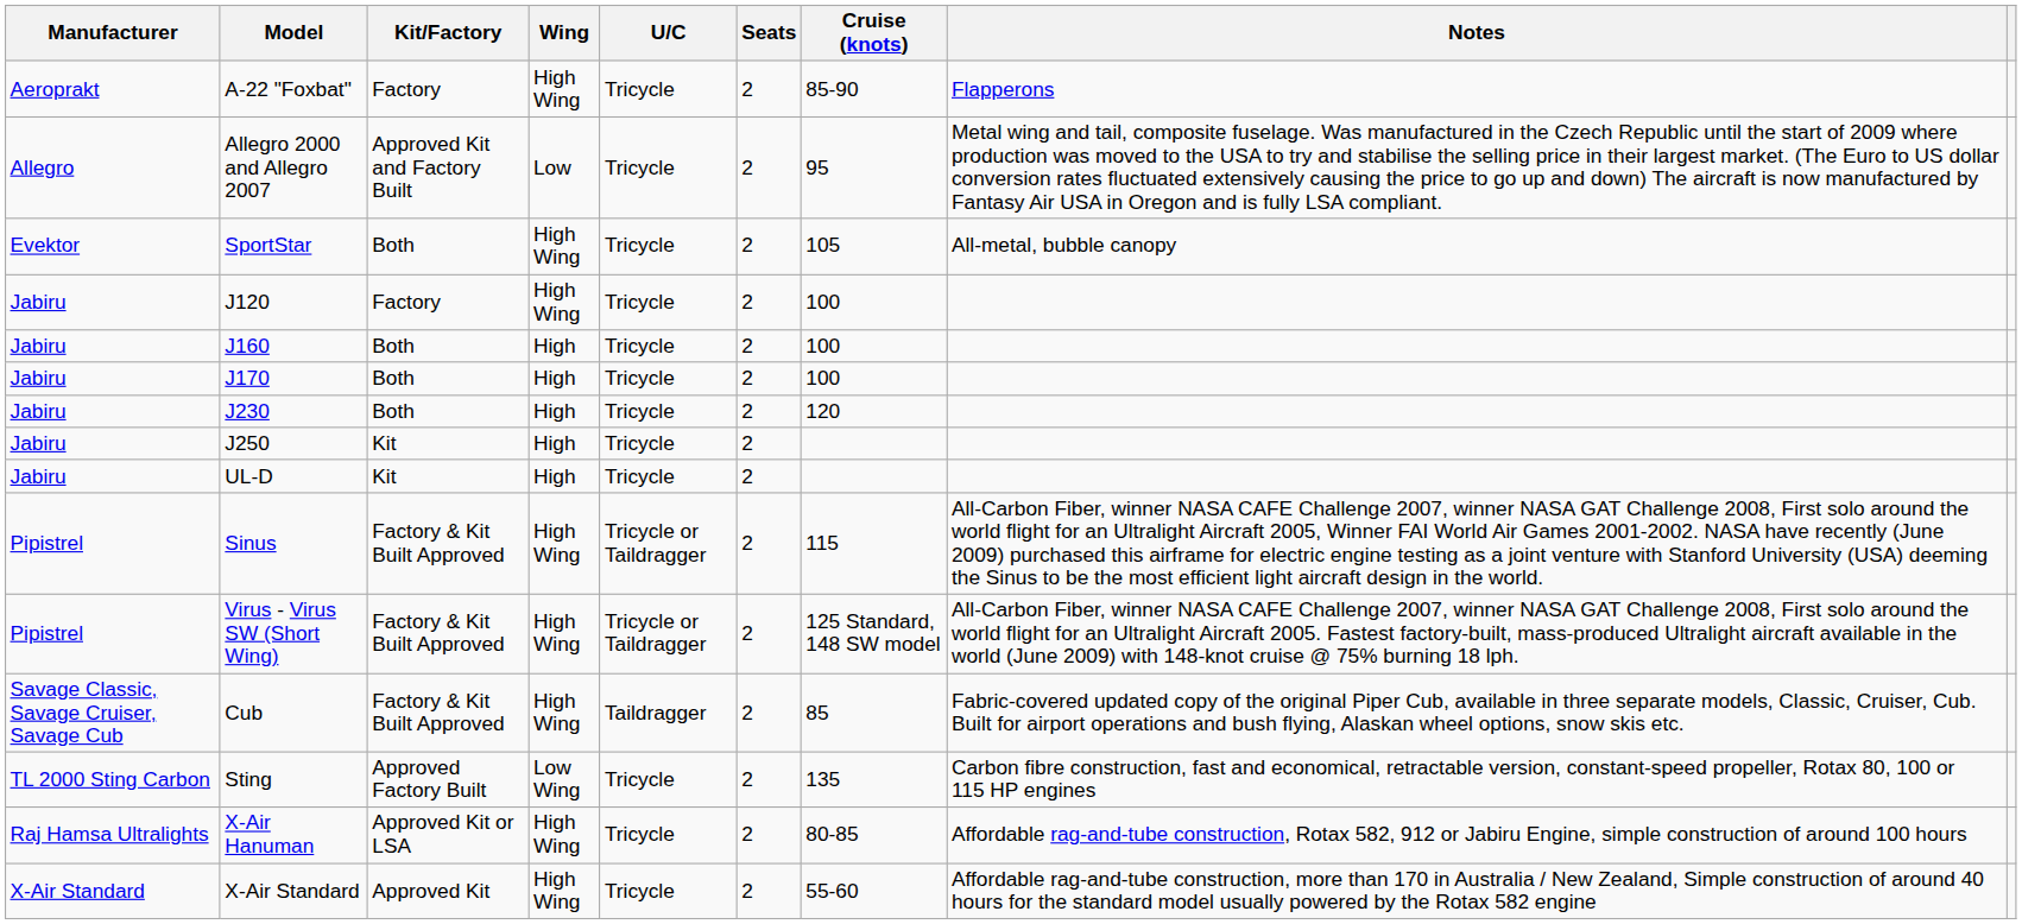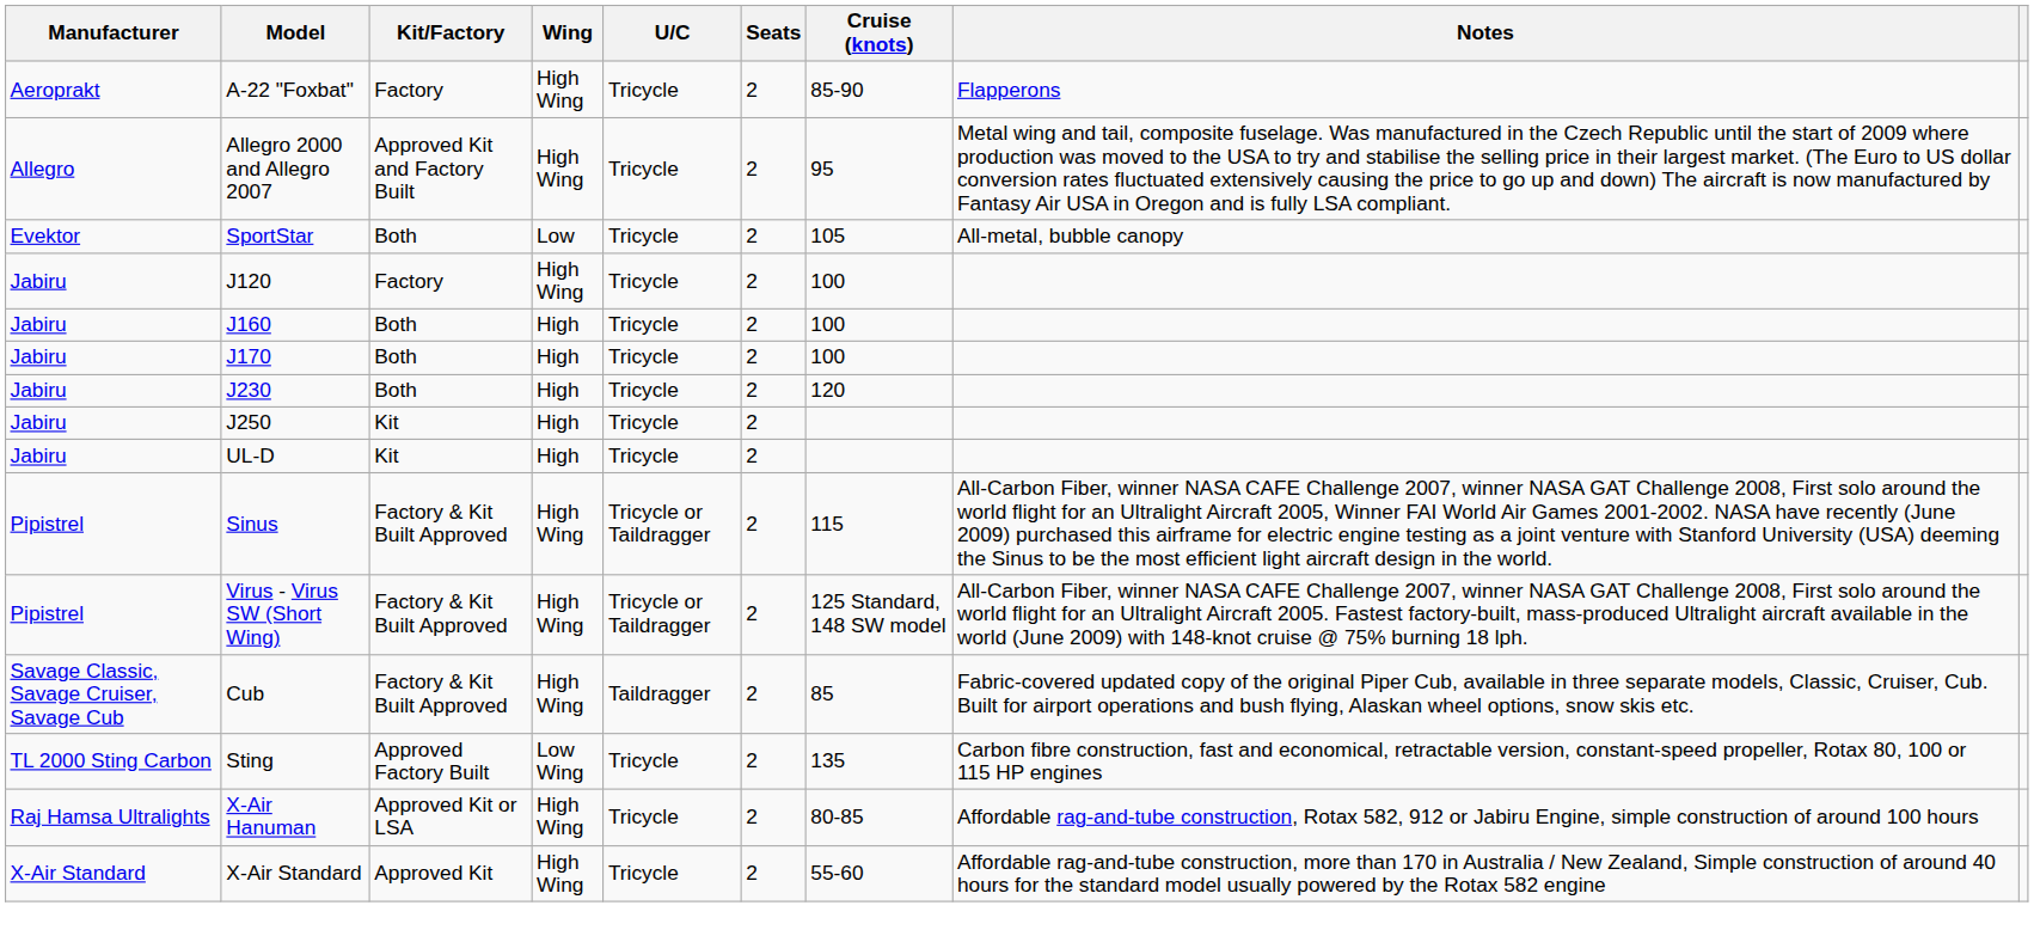Allegro 2000 and Allegro 2007 | Wing: Low -> High Wing
SportStar | Wing: High Wing -> Low
